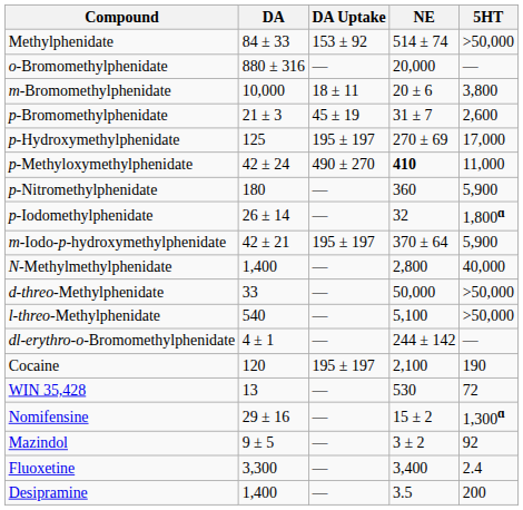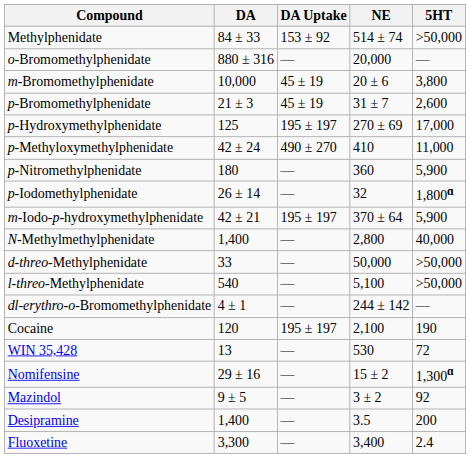m-Bromomethylphenidate | DA Uptake: 18 ± 11 -> 45 ± 19
p-Methyloxymethylphenidate | NE: bold -> normal
rows swapped: Desipramine <-> Fluoxetine
